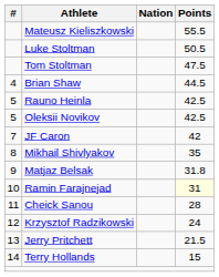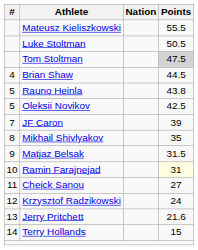Tom Stoltman | Points: no background -> lightgrey background
Rauno Heinla | Points: 42.5 -> 43.8
JF Caron | Points: 42 -> 39
Matjaz Belsak | Points: 31.8 -> 31.5
Cheick Sanou | Points: 28 -> 27
Jerry Pritchett | Points: 21.5 -> 21.6
